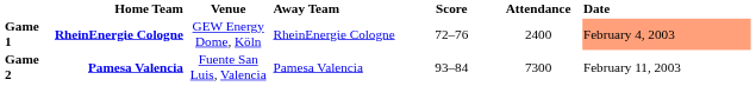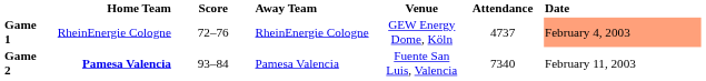columns swapped: Score <-> Venue
Game 1 | Home Team: bold -> normal
Game 1 | Attendance: 2400 -> 4737
Game 2 | Attendance: 7300 -> 7340
